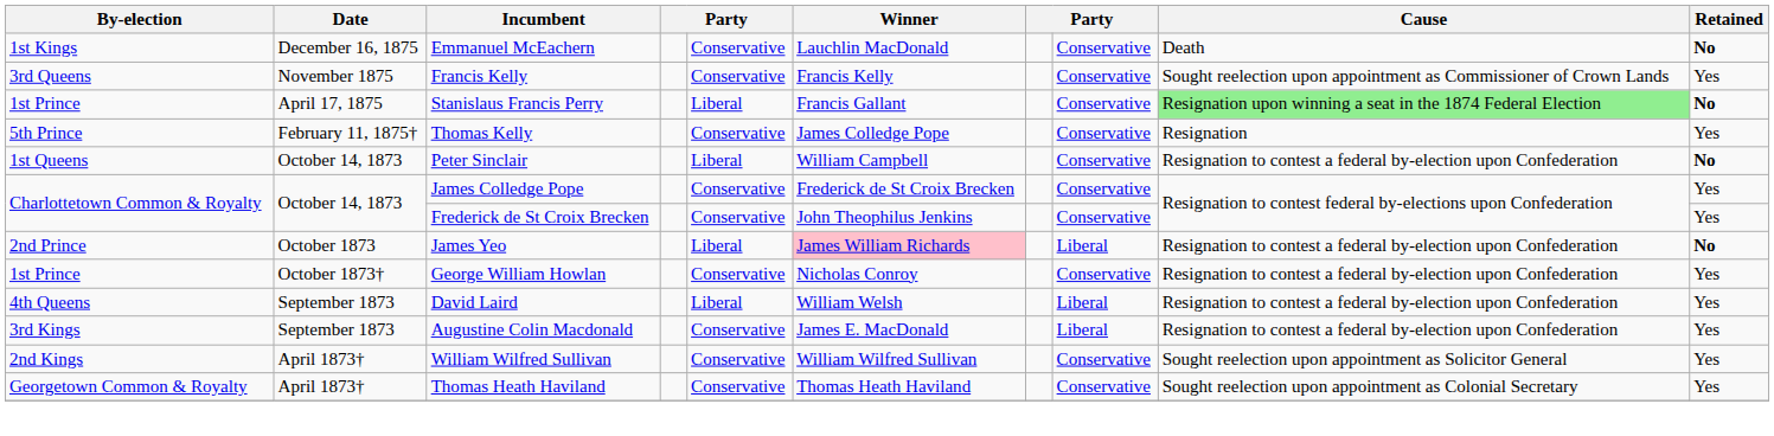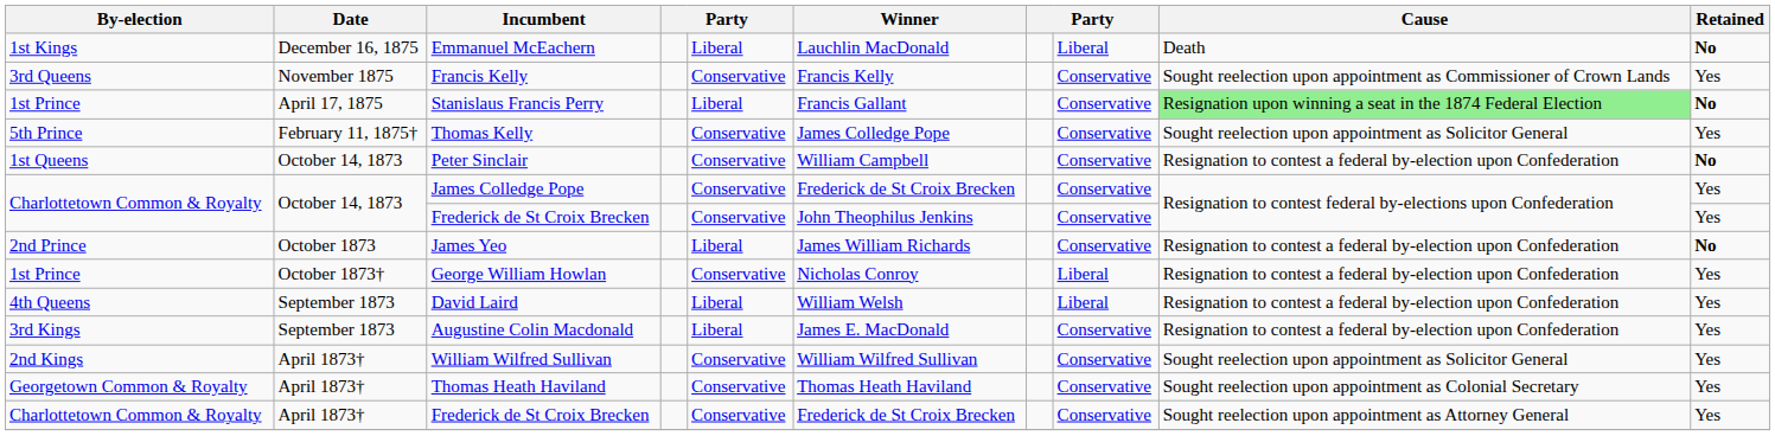Emmanuel McEachern | column 5: Conservative -> Liberal
Emmanuel McEachern | column 8: Conservative -> Liberal
Thomas Kelly | Cause: Resignation -> Sought reelection upon appointment as Solicitor General
Peter Sinclair | column 5: Liberal -> Conservative
James Yeo | Winner: pink background -> no background
James Yeo | column 8: Liberal -> Conservative
George William Howlan | column 8: Conservative -> Liberal
Augustine Colin Macdonald | column 5: Conservative -> Liberal
Augustine Colin Macdonald | column 8: Liberal -> Conservative
+ row: Charlottetown Common & Royalty | April 1873† | Frederick de St Croix Brecken | Conservative | Frederick de St Croix Brecken | Conservative | Sought reelection upon appointment as Attorney General | Yes
